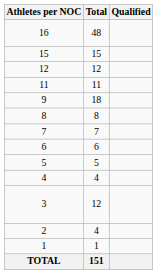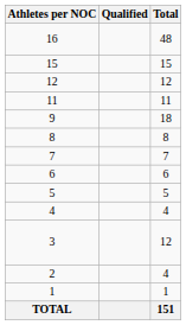columns swapped: Total <-> Qualified
